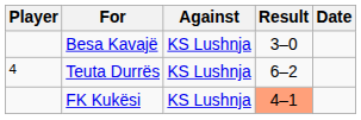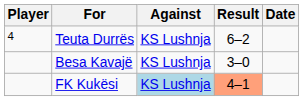rows swapped: Teuta Durrës <-> Besa Kavajë
FK Kukësi | Against: no background -> lightblue background
